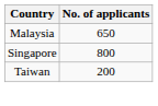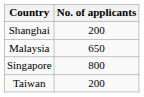+ row: Shanghai | 200
